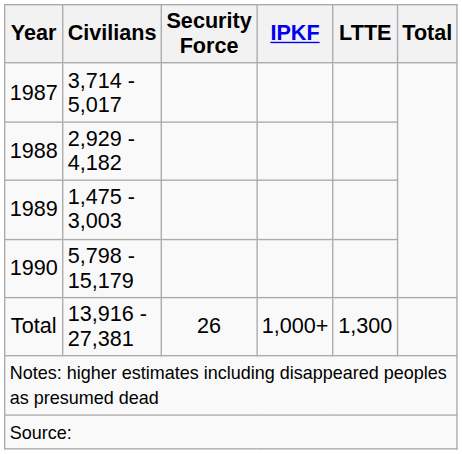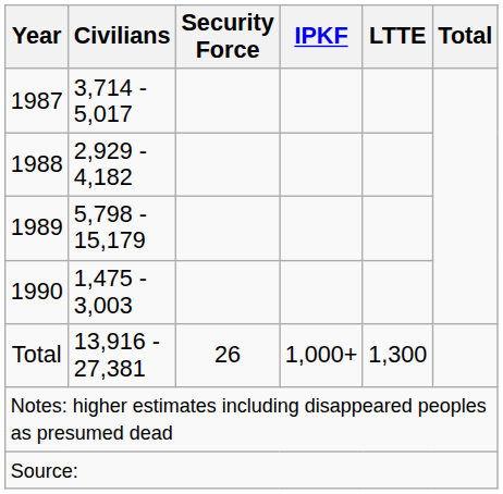1989 | Civilians: 1,475 - 3,003 -> 5,798 - 15,179
1990 | Civilians: 5,798 - 15,179 -> 1,475 - 3,003
